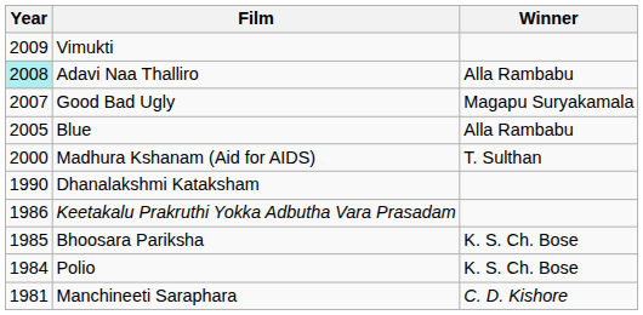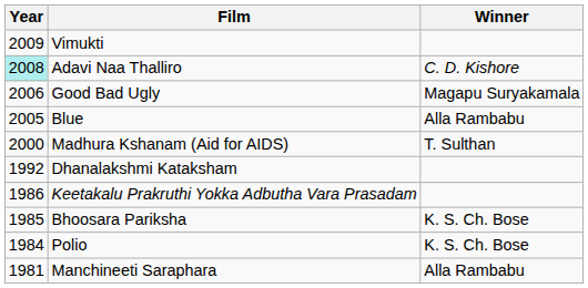Adavi Naa Thalliro | Winner: Alla Rambabu -> C. D. Kishore
Good Bad Ugly | Year: 2007 -> 2006
Dhanalakshmi Kataksham | Year: 1990 -> 1992
Manchineeti Saraphara | Winner: C. D. Kishore -> Alla Rambabu
